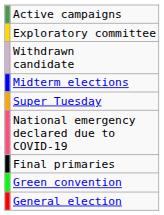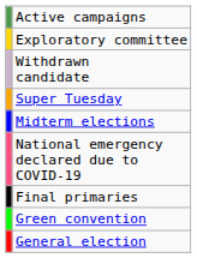rows swapped: Midterm elections <-> Super Tuesday
